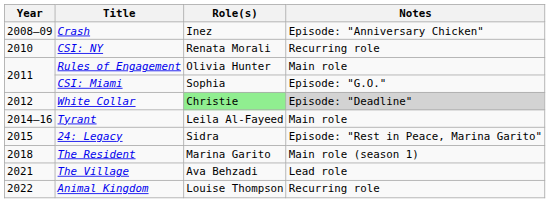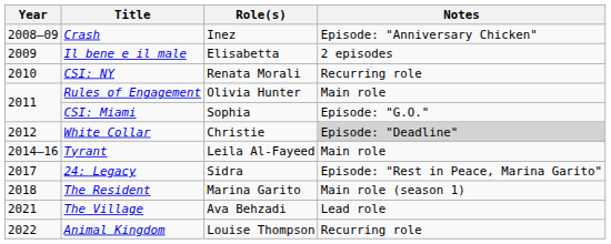+ row: 2009 | Il bene e il male | Elisabetta | 2 episodes
White Collar | Role(s): lightgreen background -> no background
24: Legacy | Year: 2015 -> 2017
